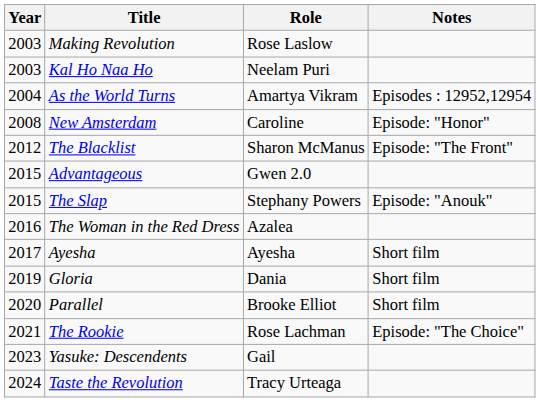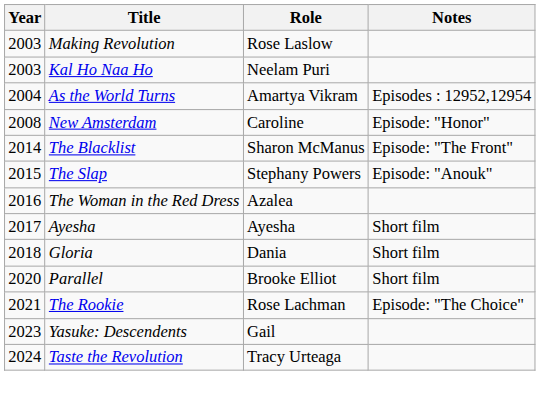The Blacklist | Year: 2012 -> 2014
- row: 2015 | Advantageous | Gwen 2.0
Gloria | Year: 2019 -> 2018
